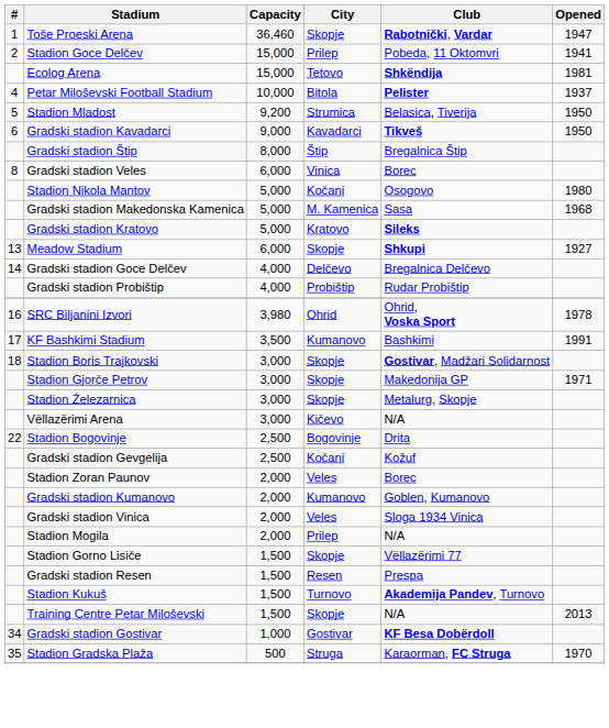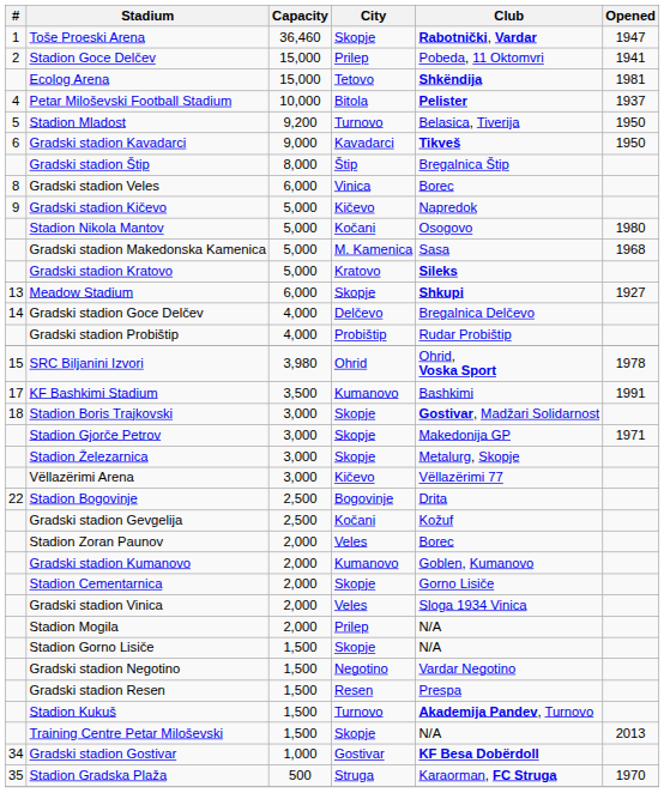Stadion Mladost | City: Strumica -> Turnovo
+ row: 9 | Gradski stadion Kičevo | 5,000 | Kičevo | Napredok
SRC Biljanini Izvori | #: 16 -> 15
Vëllazërimi Arena | Club: N/A -> Vëllazërimi 77
+ row: Stadion Cementarnica | 2,000 | Skopje | Gorno Lisiče
Stadion Gorno Lisiče | Club: Vëllazërimi 77 -> N/A
+ row: Gradski stadion Negotino | 1,500 | Negotino | Vardar Negotino
